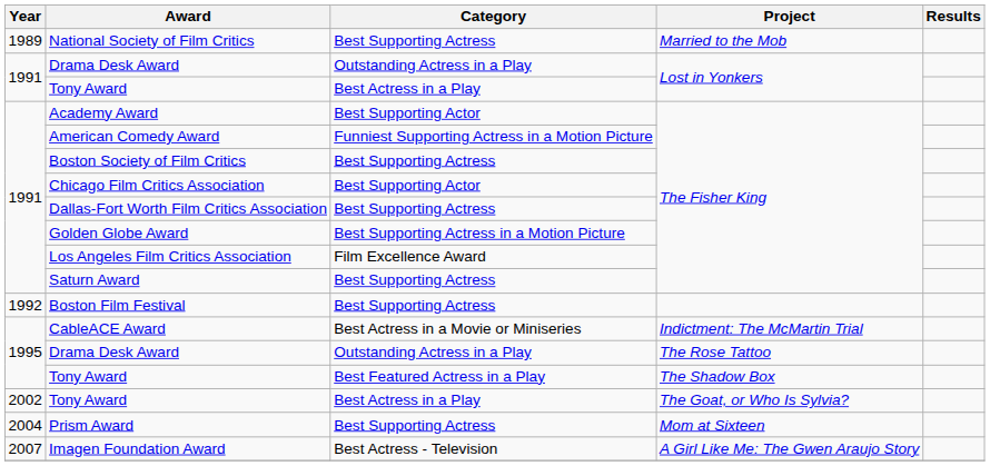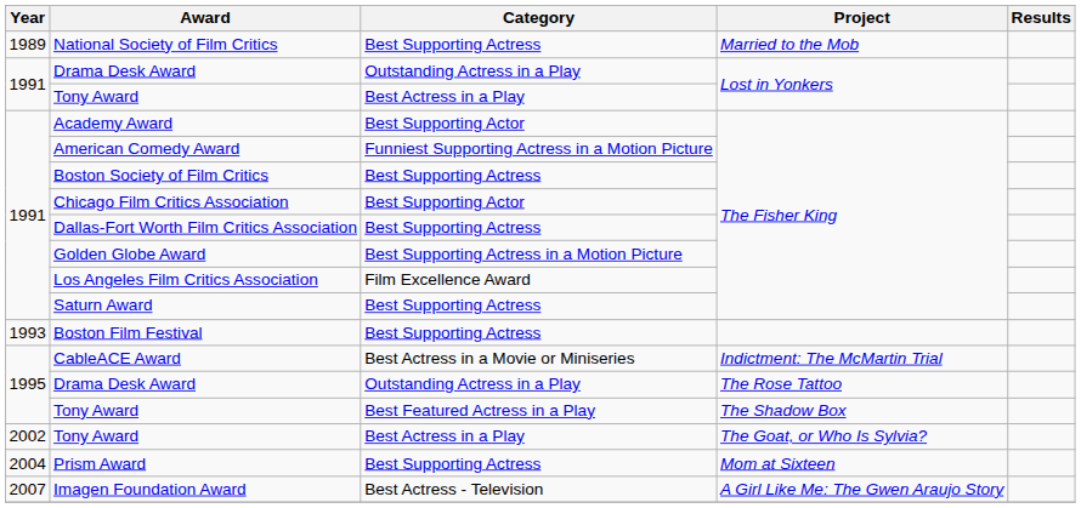Boston Film Festival | Year: 1992 -> 1993
